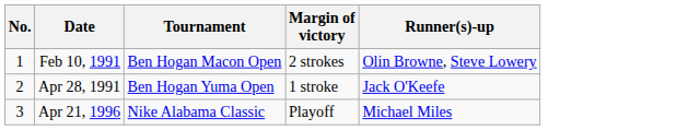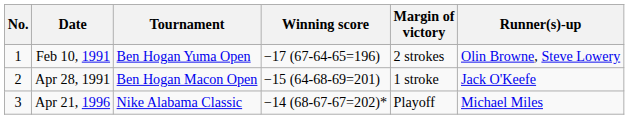+ column: Winning score | −17 (67-64-65=196) | −15 (64-68-69=201) | −14 (68-67-67=202)*
Feb 10, 1991 | Tournament: Ben Hogan Macon Open -> Ben Hogan Yuma Open
Apr 28, 1991 | Tournament: Ben Hogan Yuma Open -> Ben Hogan Macon Open
